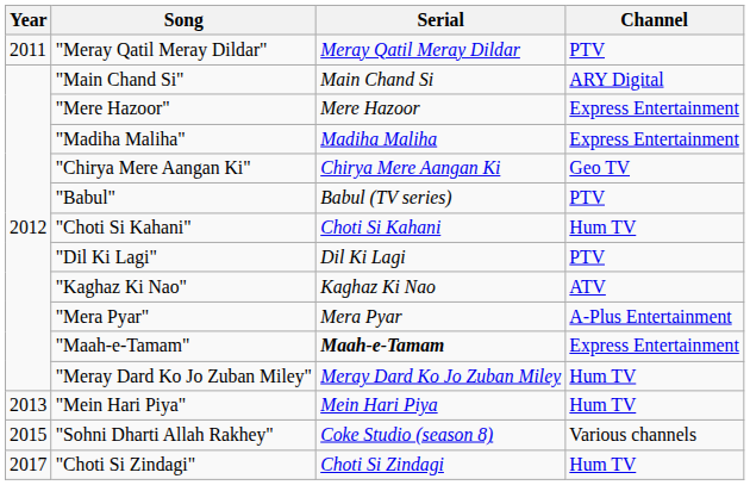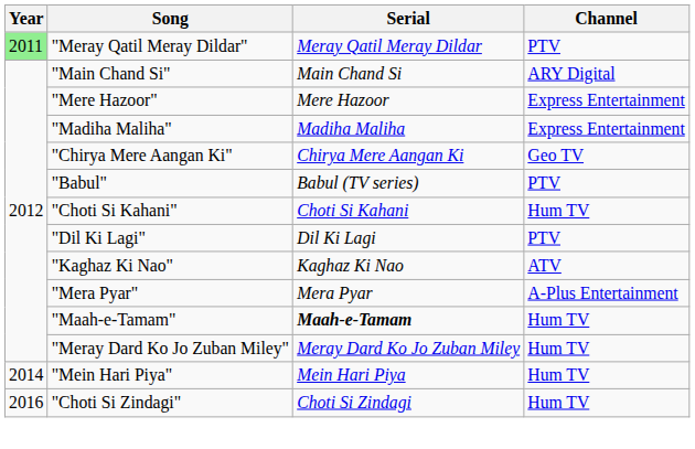"Meray Qatil Meray Dildar" | Year: no background -> lightgreen background
"Maah-e-Tamam" | Channel: Express Entertainment -> Hum TV
"Mein Hari Piya" | Year: 2013 -> 2014
- row: 2015 | "Sohni Dharti Allah Rakhey" | Coke Studio (season 8) | Various channels
"Choti Si Zindagi" | Year: 2017 -> 2016
